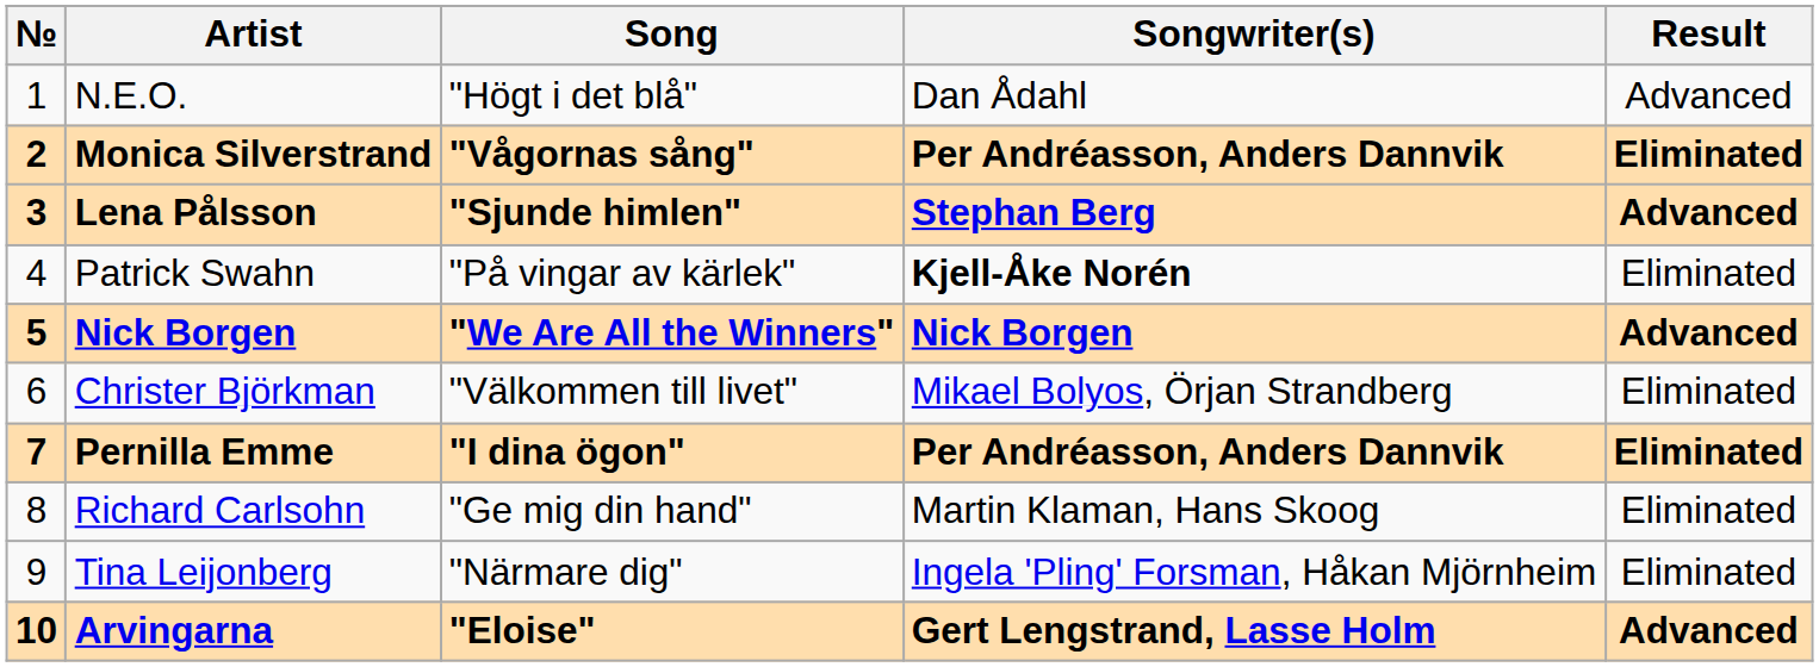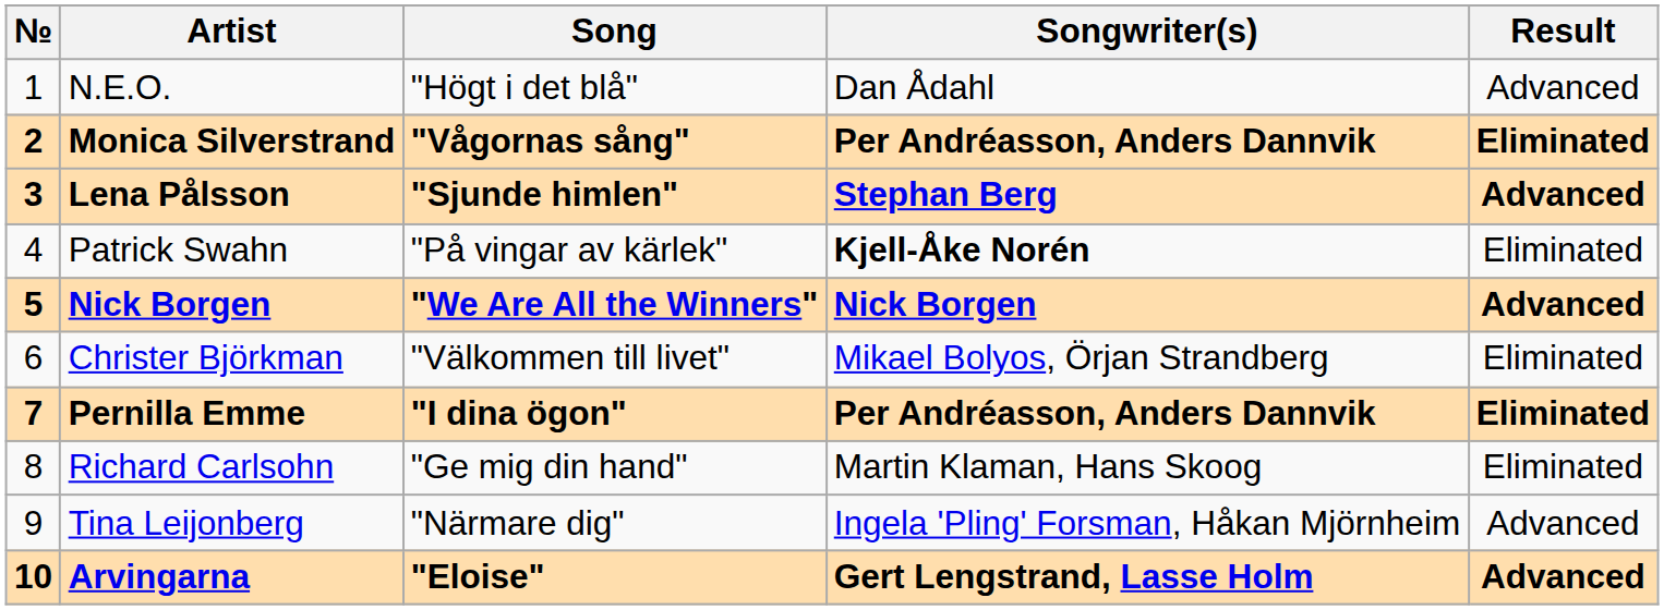Tina Leijonberg | Result: Eliminated -> Advanced
